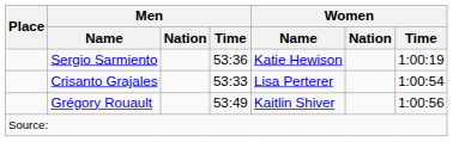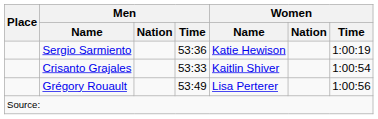Crisanto Grajales | Women / Name: Lisa Perterer -> Kaitlin Shiver
Grégory Rouault | Women / Name: Kaitlin Shiver -> Lisa Perterer
